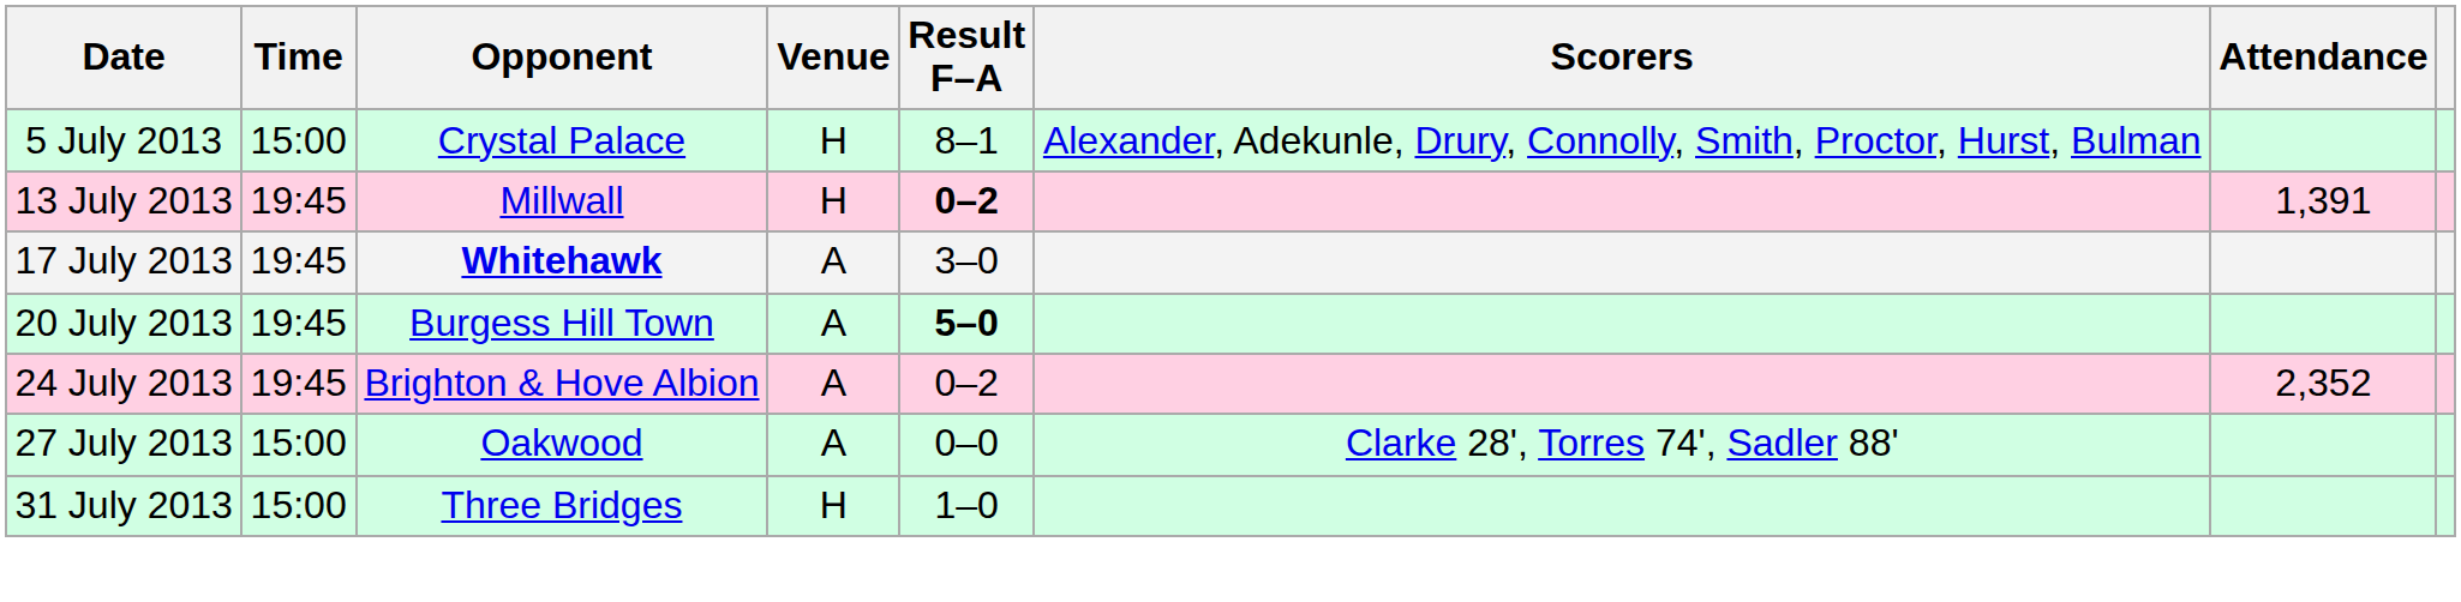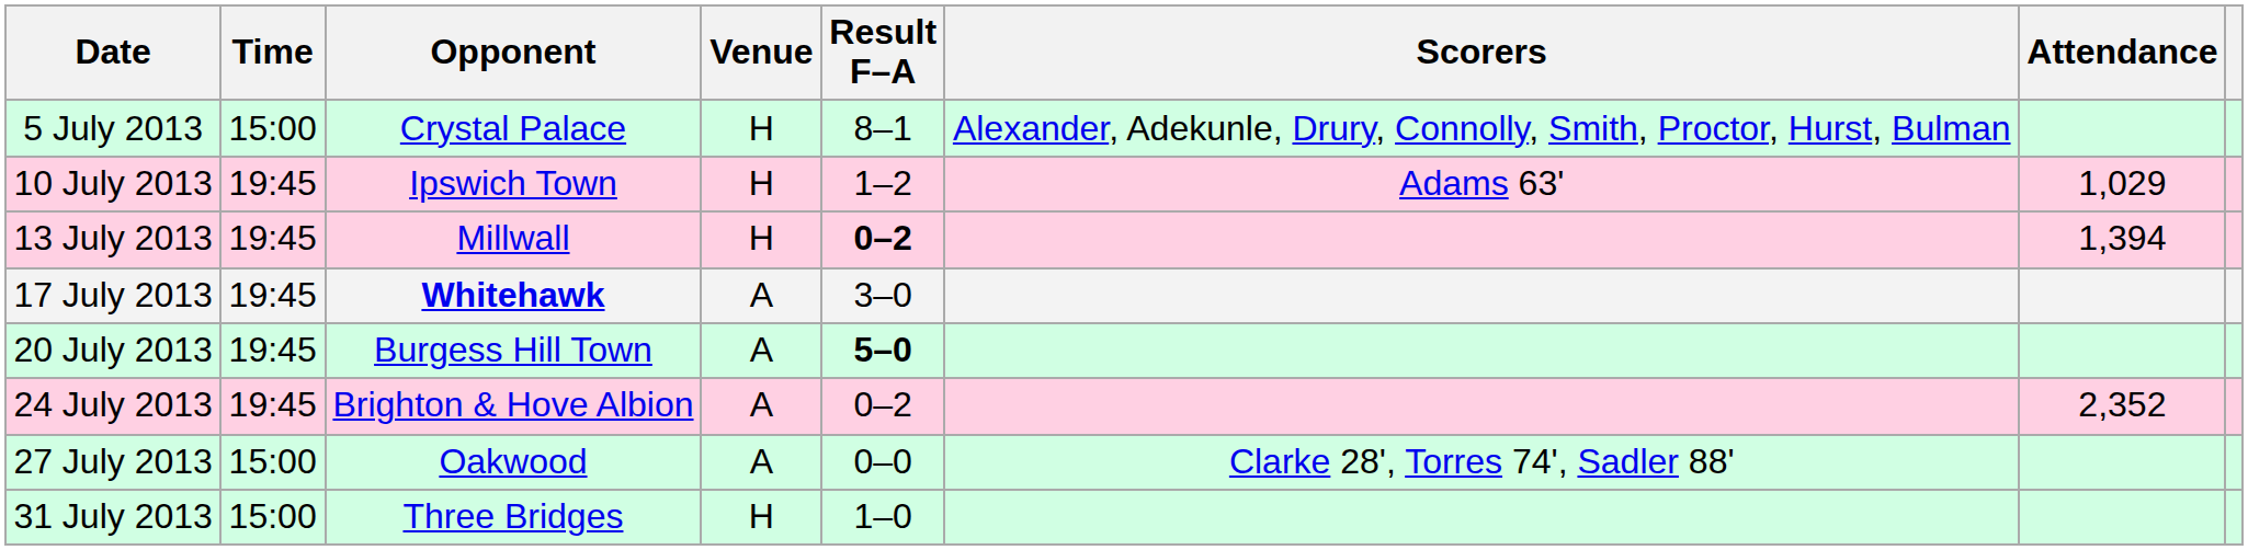+ row: 10 July 2013 | 19:45 | Ipswich Town | H | 1–2 | Adams 63' | 1,029
13 July 2013 | Attendance: 1,391 -> 1,394
